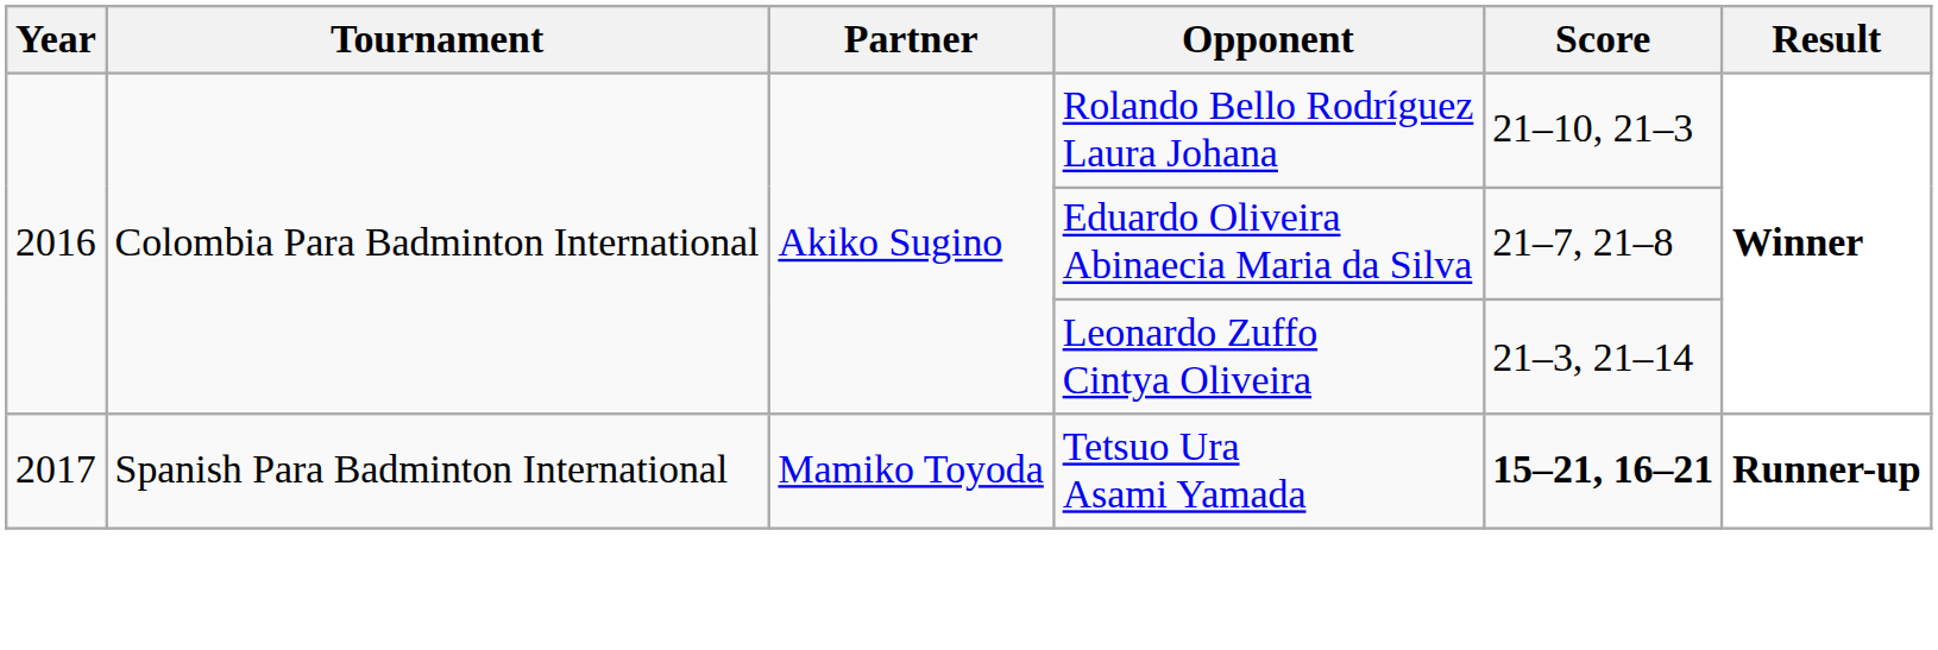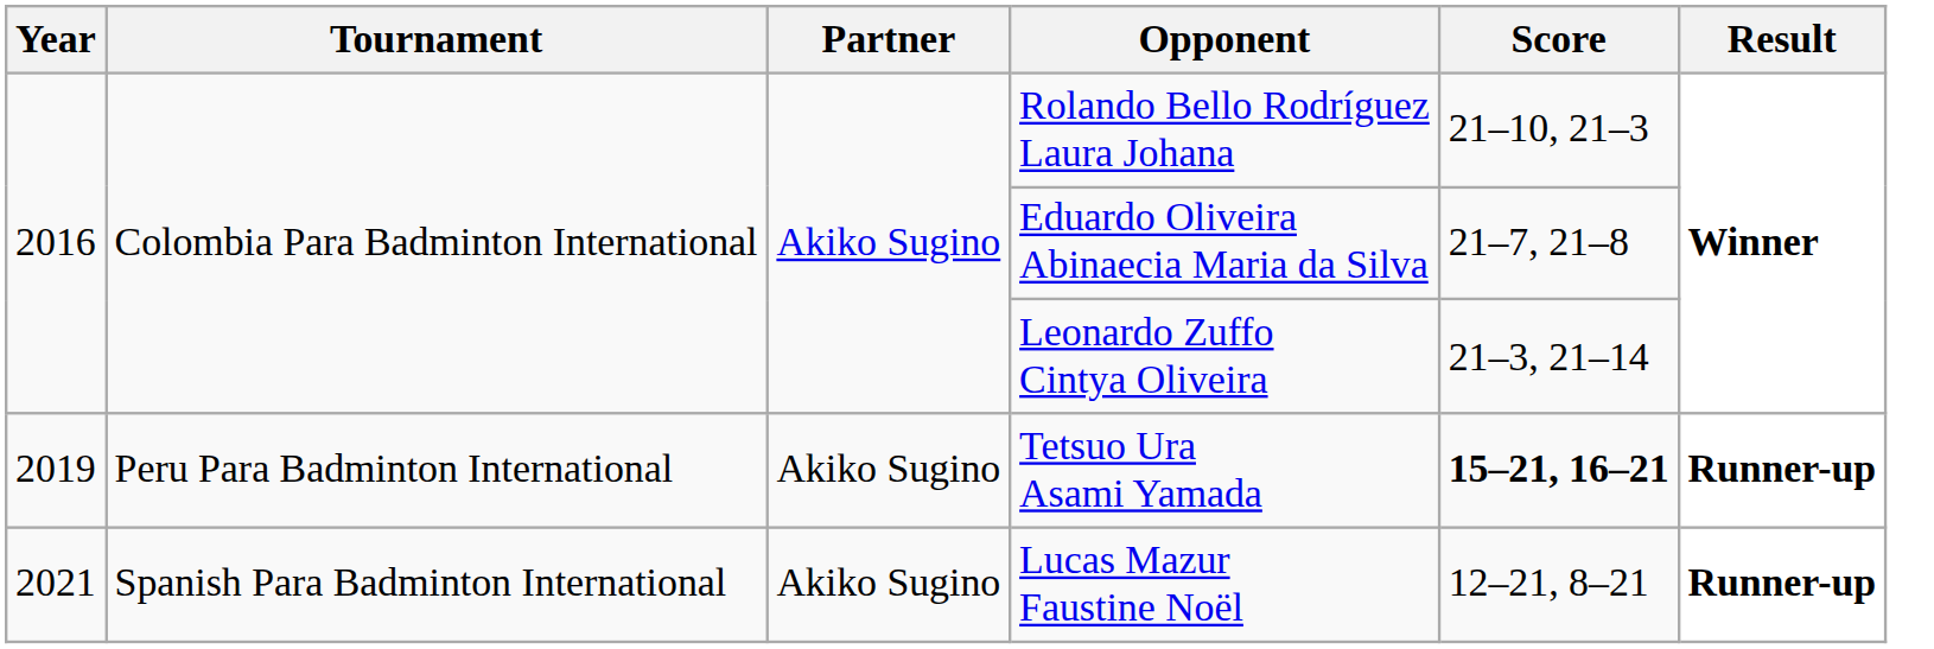Tetsuo Ura Asami Yamada | Year: 2017 -> 2019
Tetsuo Ura Asami Yamada | Tournament: Spanish Para Badminton International -> Peru Para Badminton International
Tetsuo Ura Asami Yamada | Partner: Mamiko Toyoda -> Akiko Sugino
+ row: 2021 | Spanish Para Badminton International | Akiko Sugino | Lucas Mazur Faustine Noël | 12–21, 8–21 | Runner-up
